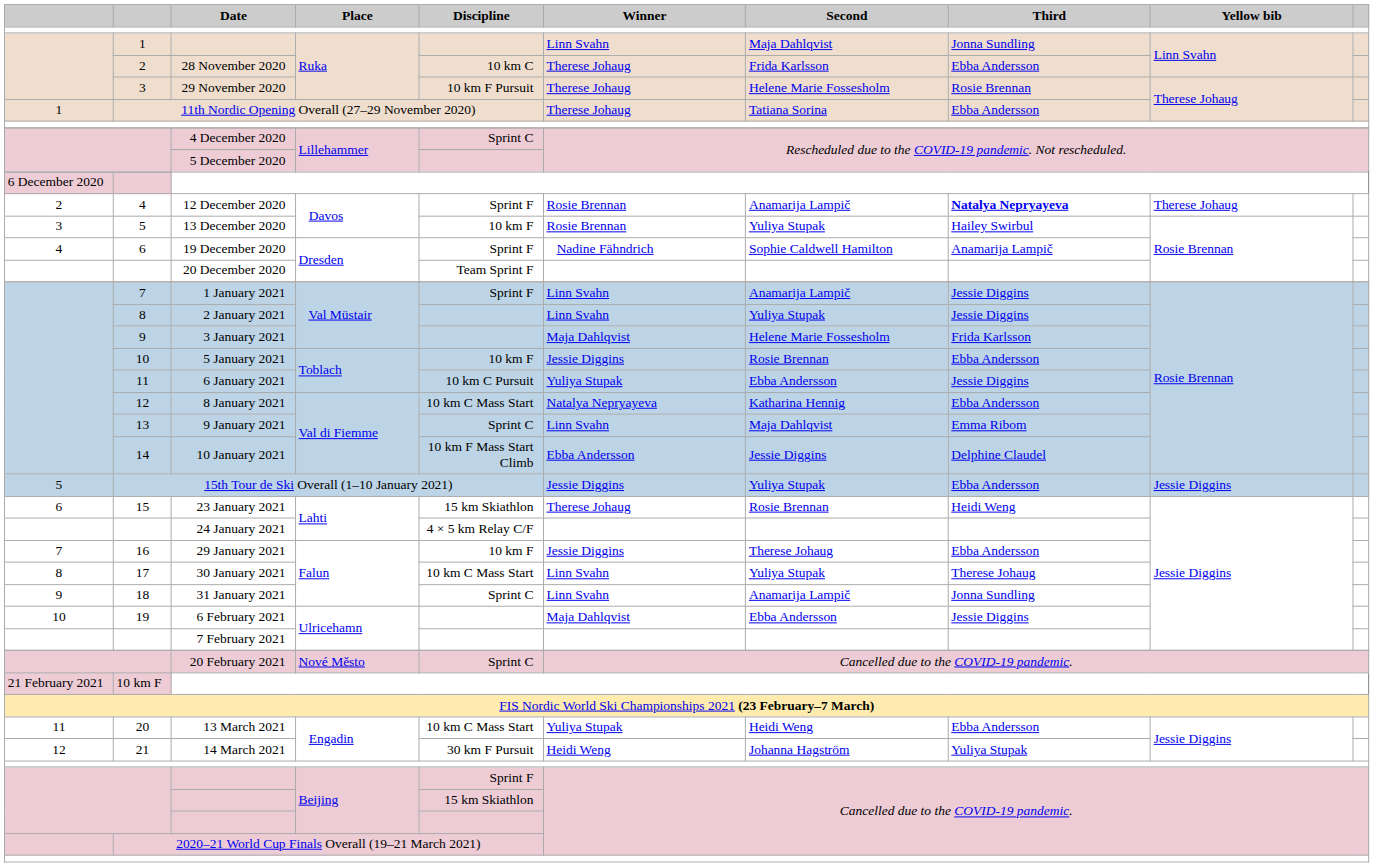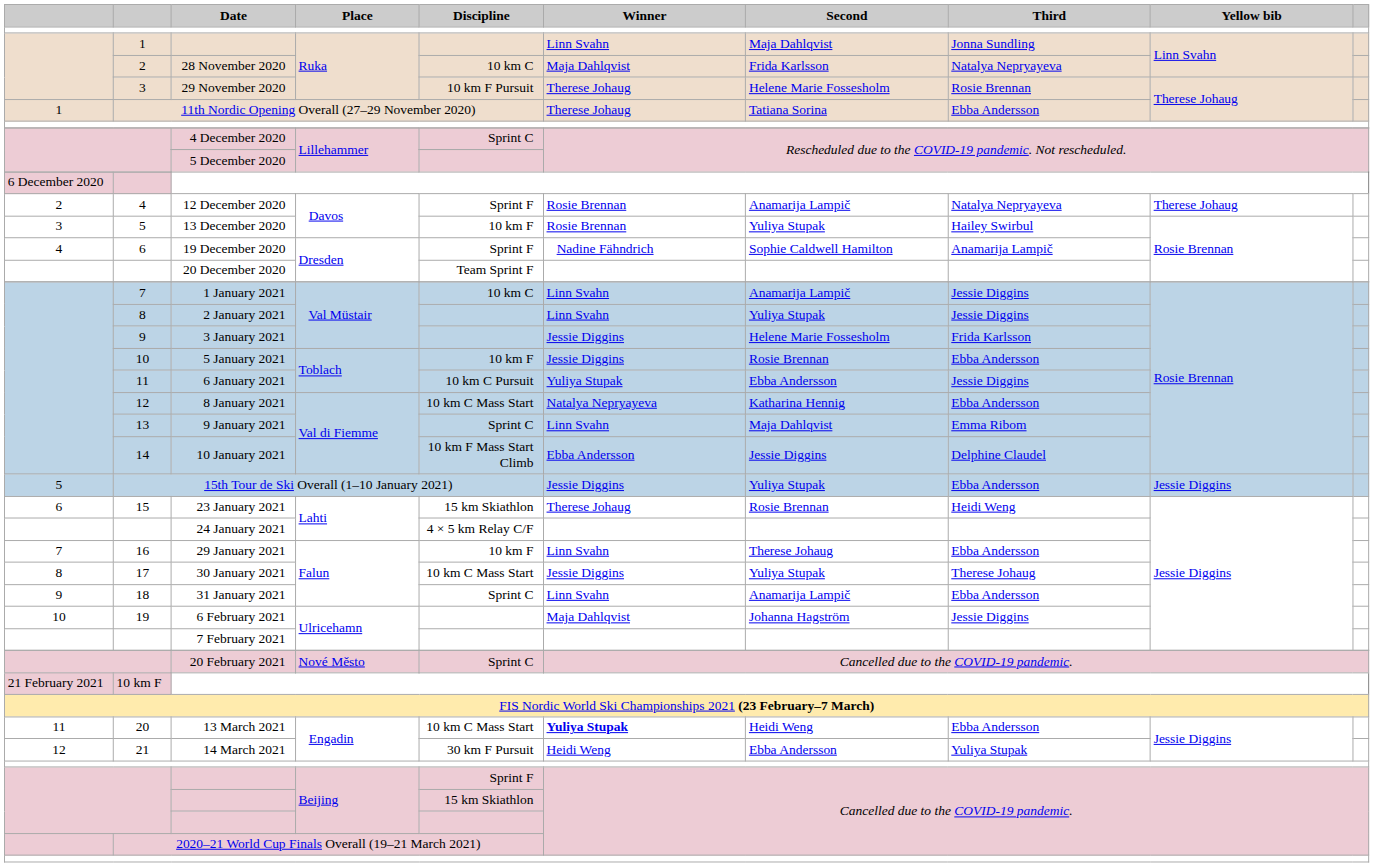28 November 2020 | Winner: Therese Johaug -> Maja Dahlqvist
28 November 2020 | Third: Ebba Andersson -> Natalya Nepryayeva
12 December 2020 | Third: bold -> normal
1 January 2021 | Discipline: Sprint F -> 10 km C
3 January 2021 | Winner: Maja Dahlqvist -> Jessie Diggins
29 January 2021 | Winner: Jessie Diggins -> Linn Svahn
30 January 2021 | Winner: Linn Svahn -> Jessie Diggins
31 January 2021 | Third: Jonna Sundling -> Ebba Andersson
6 February 2021 | Second: Ebba Andersson -> Johanna Hagström
13 March 2021 | Winner: normal -> bold
14 March 2021 | Second: Johanna Hagström -> Ebba Andersson
